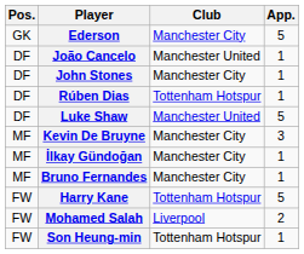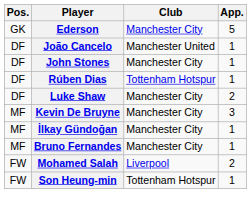Luke Shaw | Club: Manchester United -> Manchester City
Luke Shaw | App.: 5 -> 2
- row: FW | Harry Kane | Tottenham Hotspur | 5
